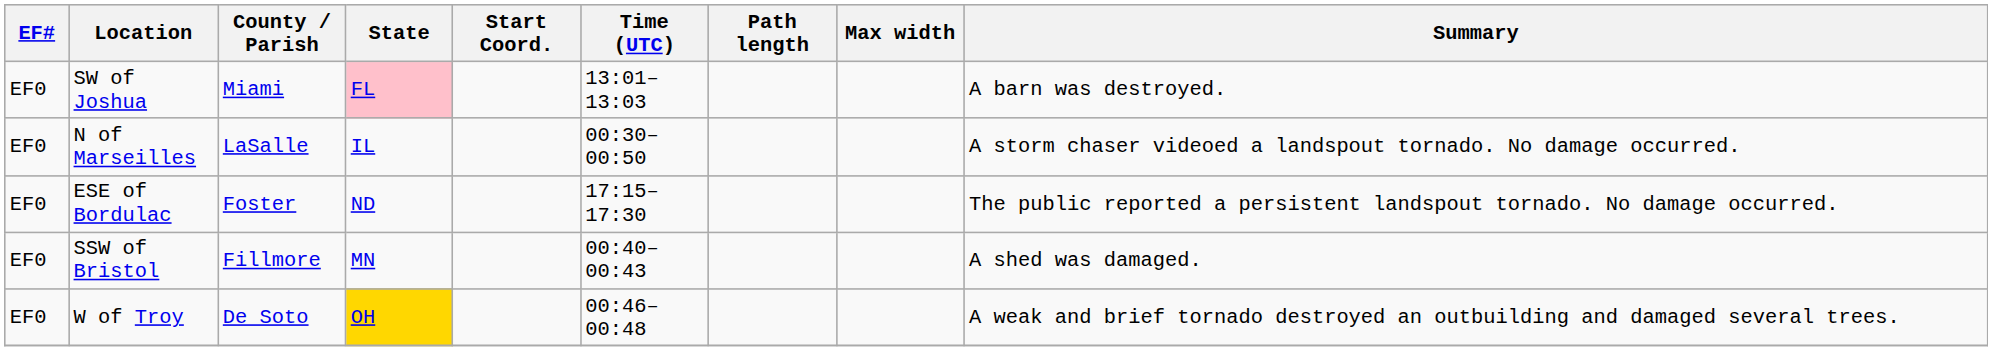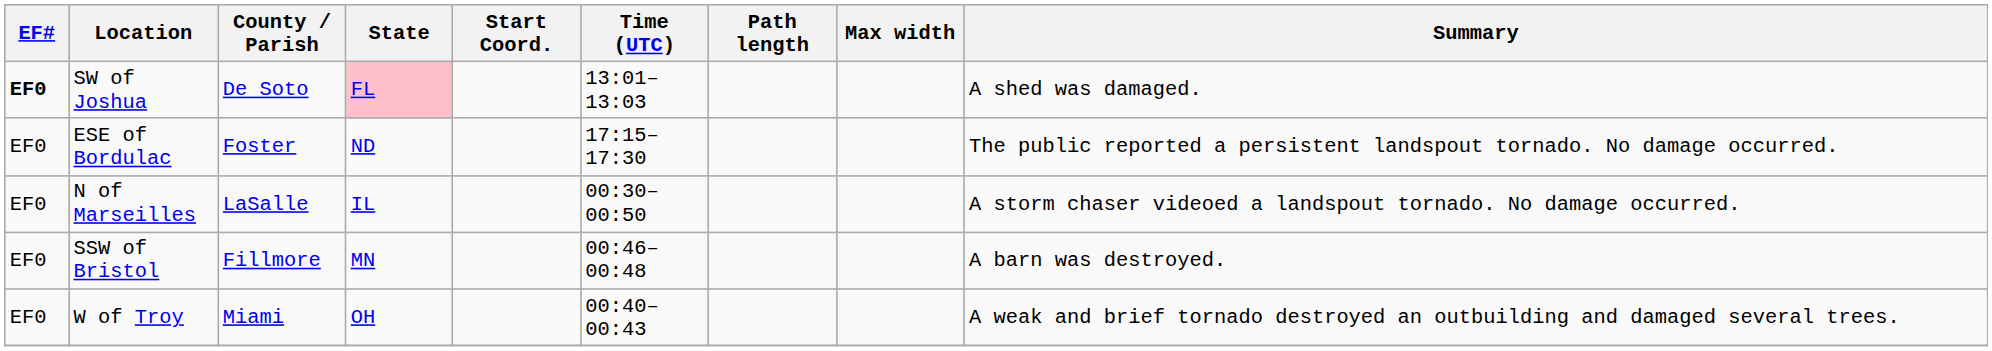SW of Joshua | EF#: normal -> bold
SW of Joshua | County / Parish: Miami -> De Soto
SW of Joshua | Summary: A barn was destroyed. -> A shed was damaged.
rows swapped: ESE of Bordulac <-> N of Marseilles
SSW of Bristol | Time (UTC): 00:40–00:43 -> 00:46–00:48
SSW of Bristol | Summary: A shed was damaged. -> A barn was destroyed.
W of Troy | County / Parish: De Soto -> Miami
W of Troy | State: gold background -> no background
W of Troy | Time (UTC): 00:46–00:48 -> 00:40–00:43
